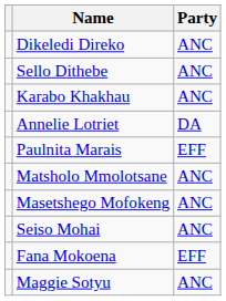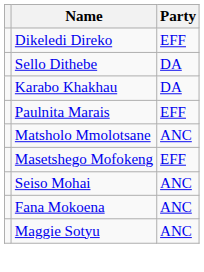Dikeledi Direko | Party: ANC -> EFF
Sello Dithebe | Party: ANC -> DA
Karabo Khakhau | Party: ANC -> DA
- row: Annelie Lotriet | DA
Masetshego Mofokeng | Party: ANC -> EFF
Fana Mokoena | Party: EFF -> ANC
